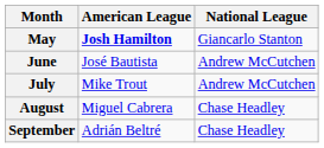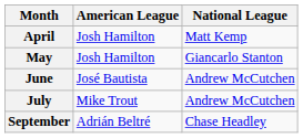+ row: April | Josh Hamilton | Matt Kemp
May | American League: bold -> normal
- row: August | Miguel Cabrera | Chase Headley
